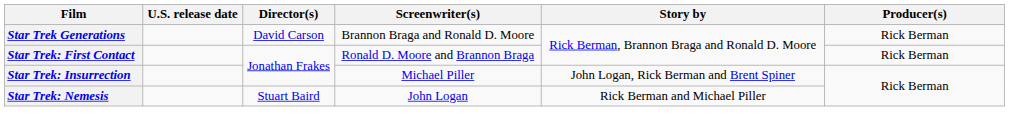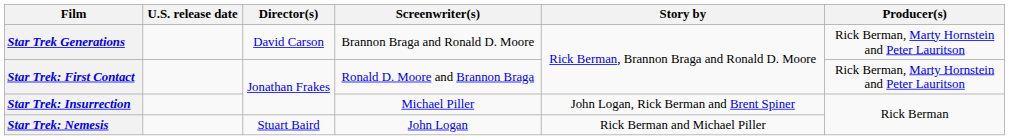Star Trek Generations | Producer(s): Rick Berman -> Rick Berman, Marty Hornstein and Peter Lauritson
Star Trek: First Contact | Producer(s): Rick Berman -> Rick Berman, Marty Hornstein and Peter Lauritson
